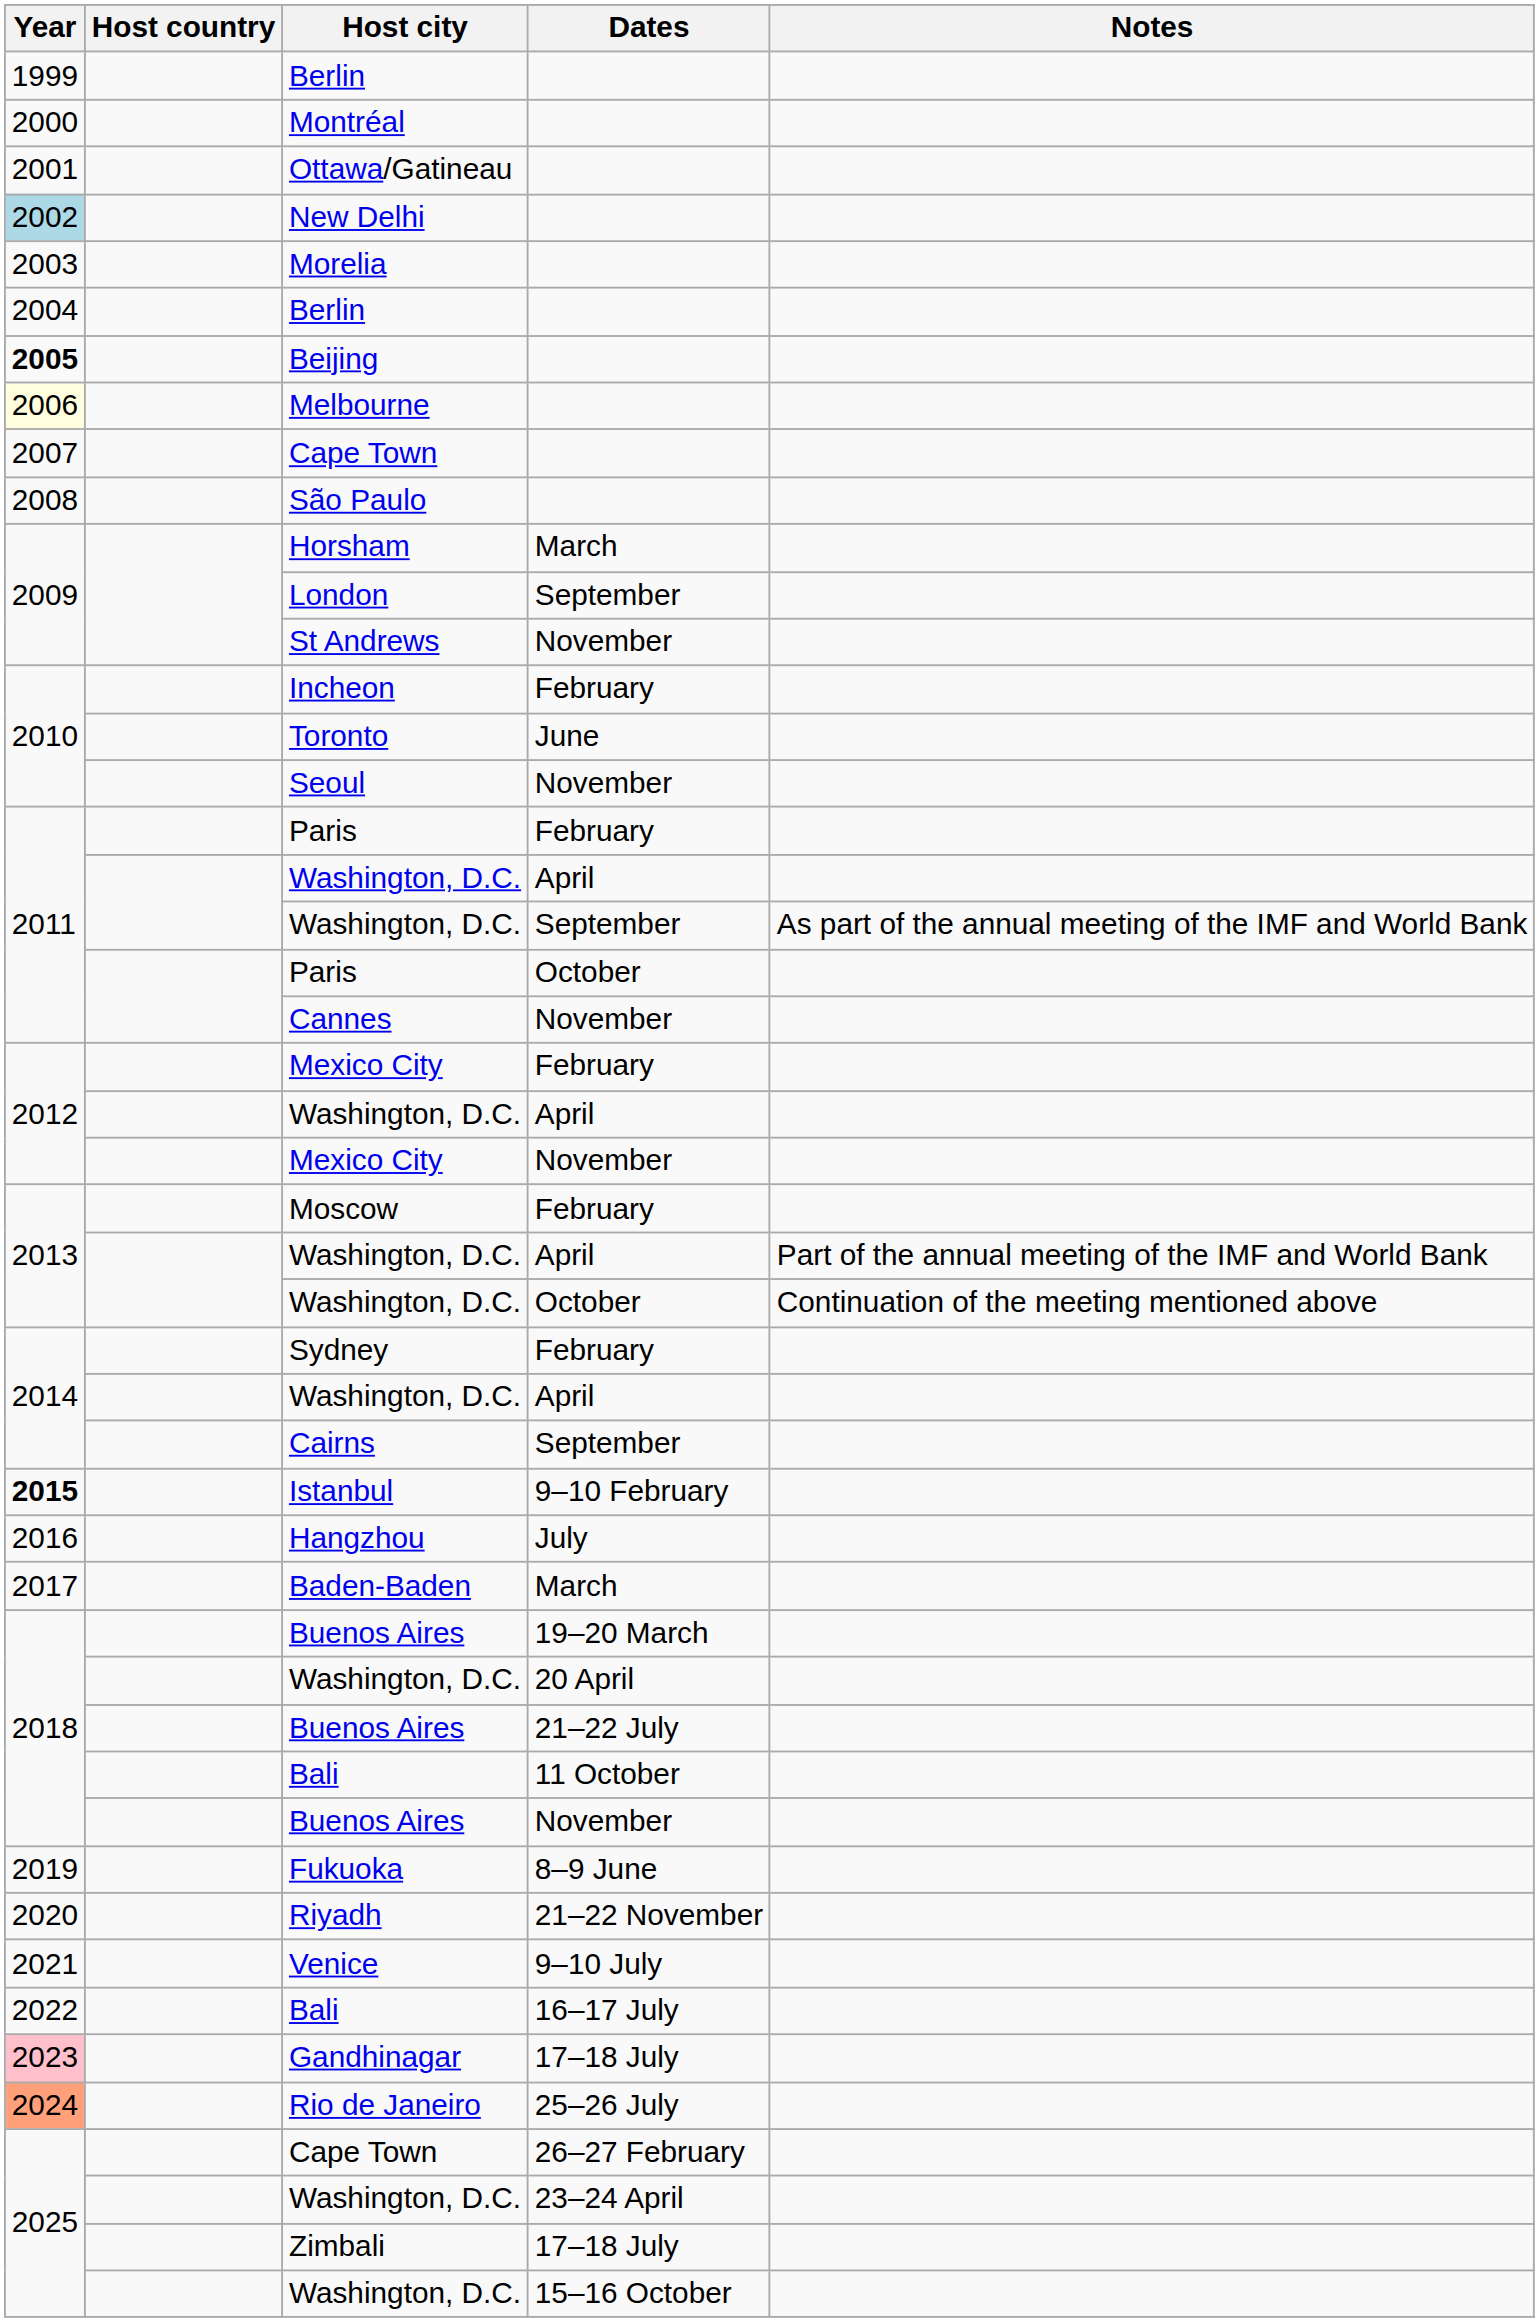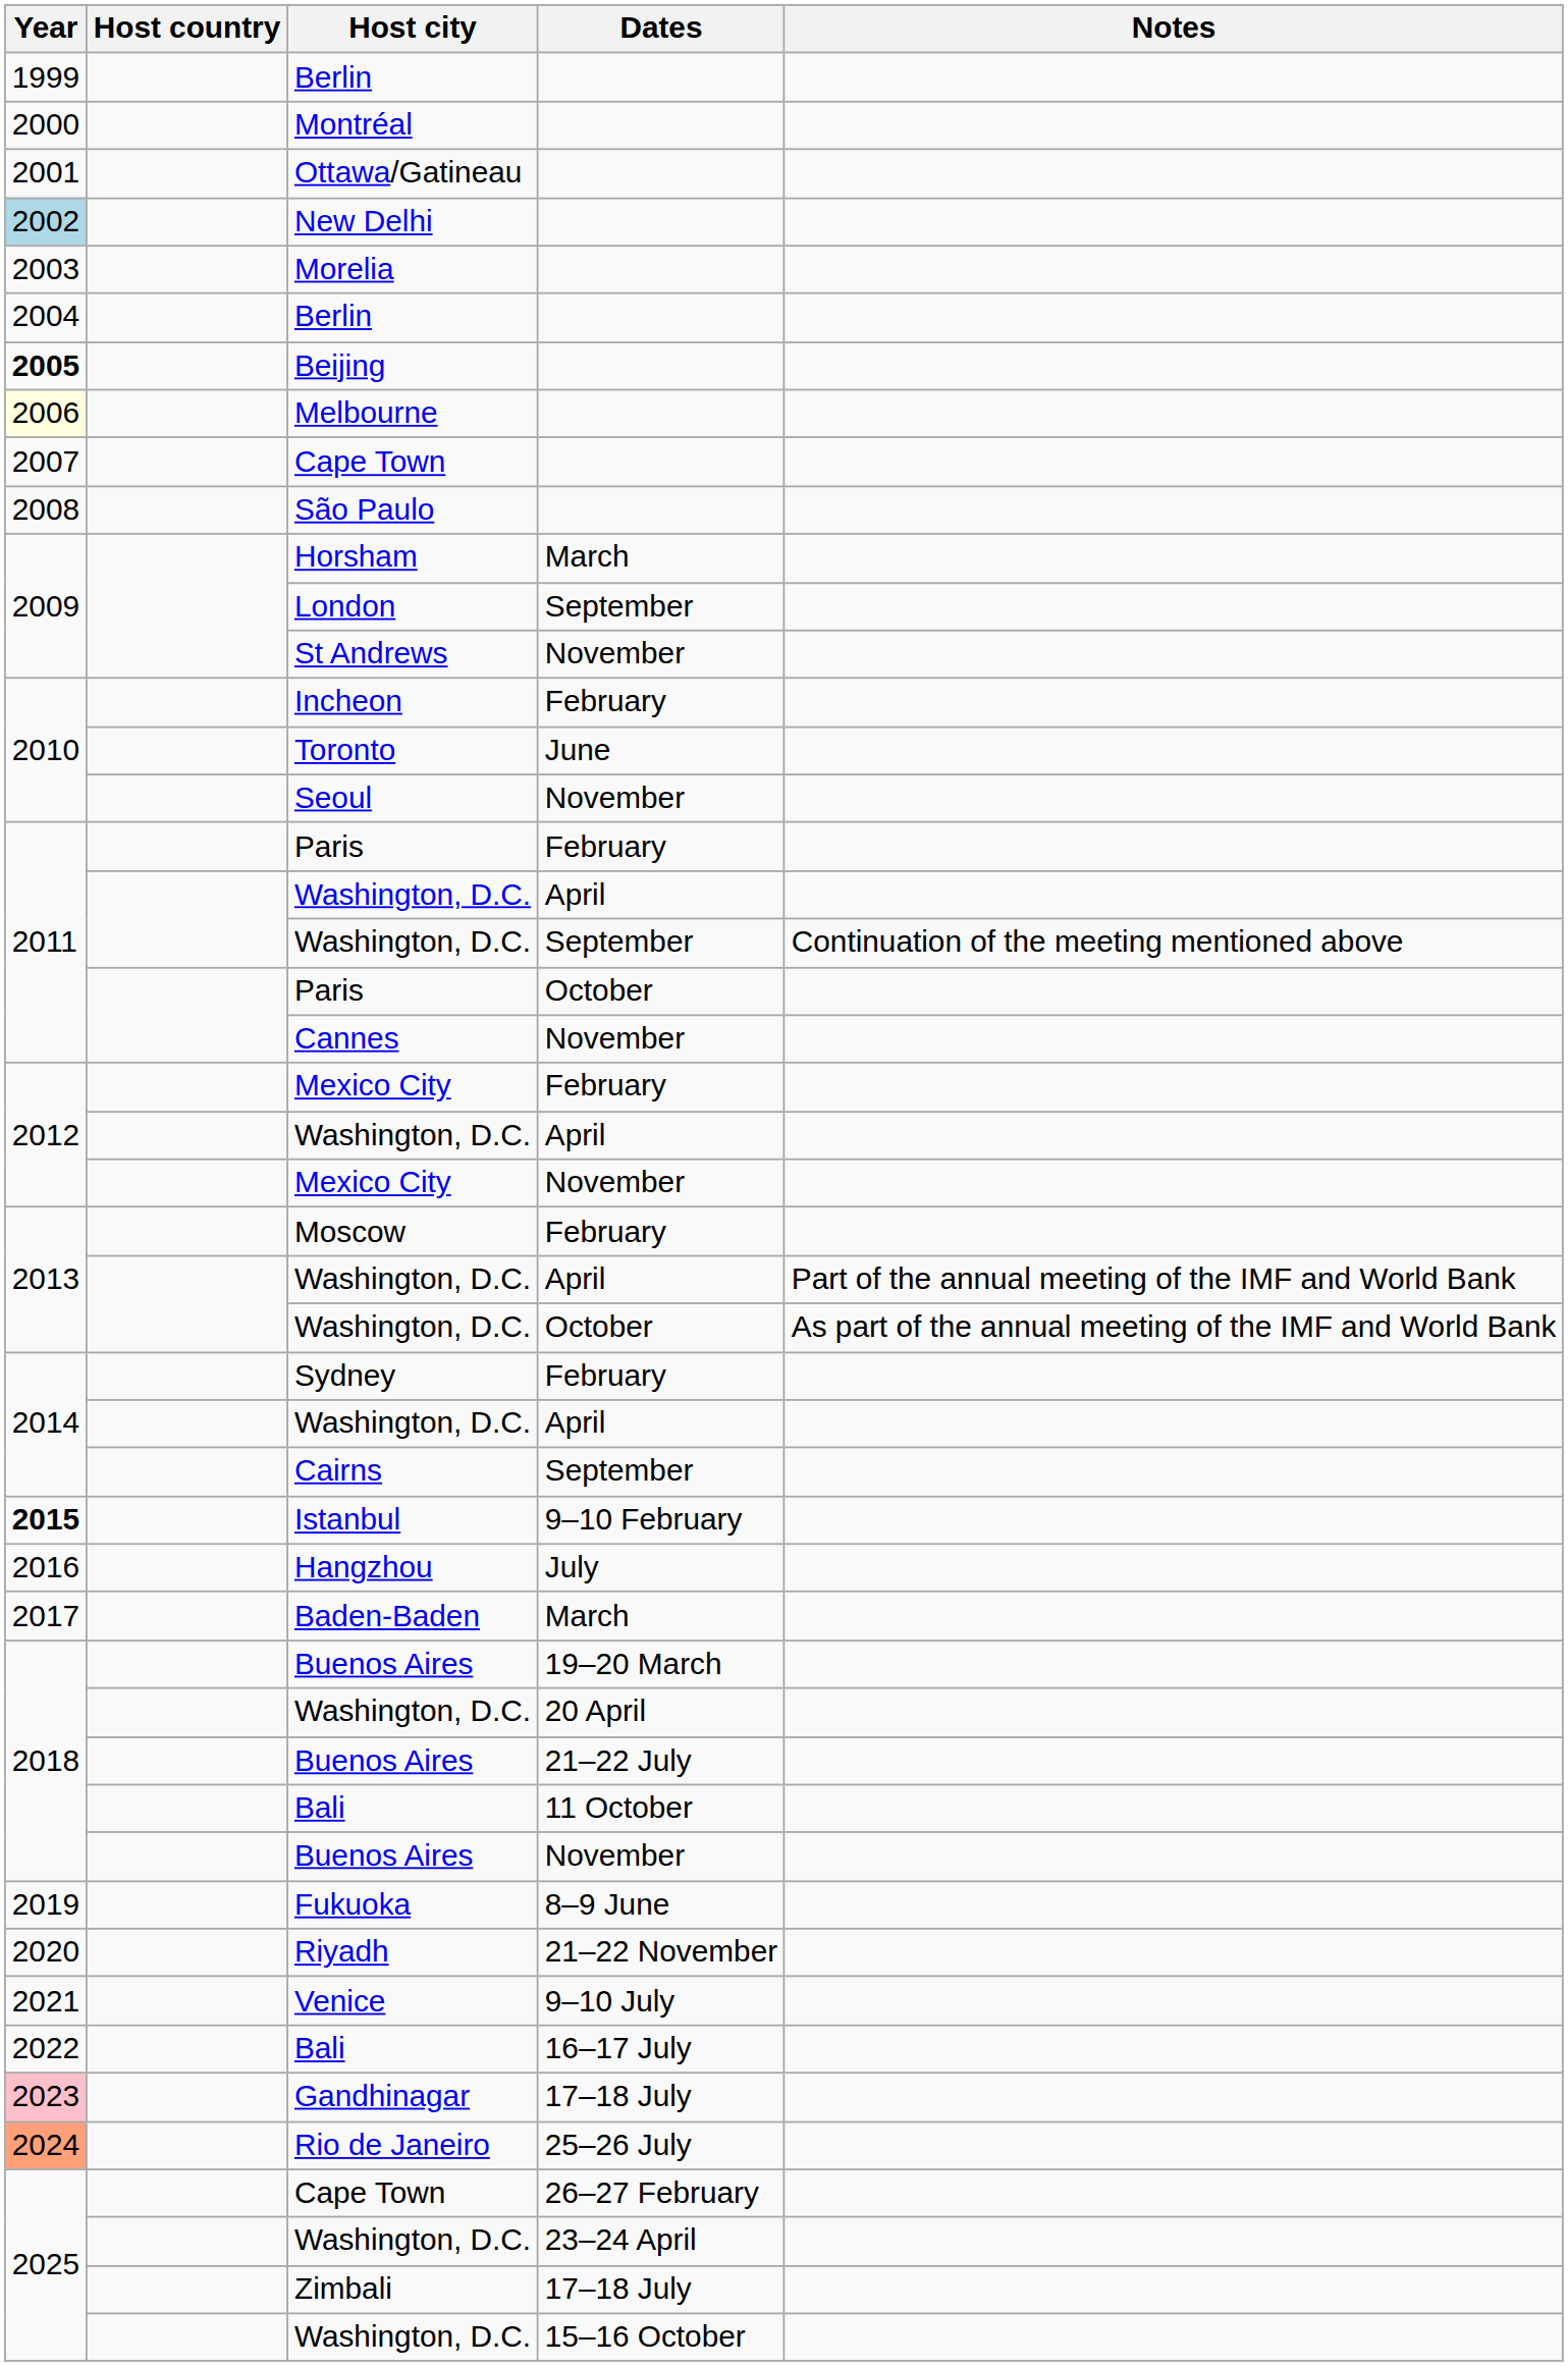Washington, D.C. / September | Notes: As part of the annual meeting of the IMF and World Bank -> Continuation of the meeting mentioned above
Washington, D.C. / October | Notes: Continuation of the meeting mentioned above -> As part of the annual meeting of the IMF and World Bank
